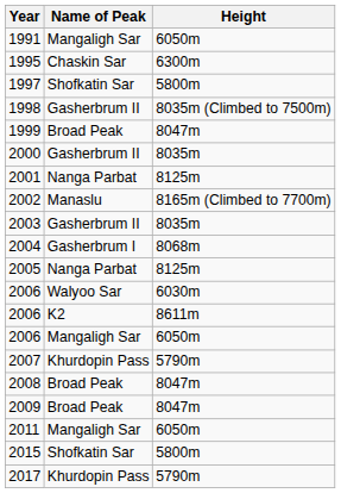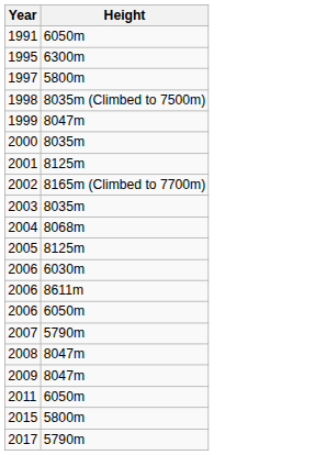- column: Name of Peak | Mangaligh Sar | Chaskin Sar | Shofkatin Sar | Gasherbrum II | Broad Peak | Gasherbrum II | Nanga Parbat | Manaslu | Gasherbrum II | Gasherbrum I | Nanga Parbat | Walyoo Sar | K2 | Mangaligh Sar | Khurdopin Pass | Broad Peak | Broad Peak | Mangaligh Sar | Shofkatin Sar | Khurdopin Pass
